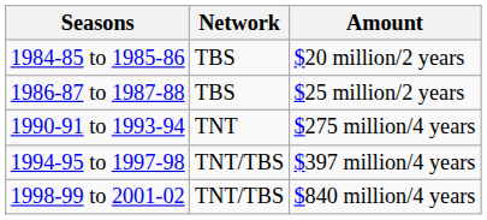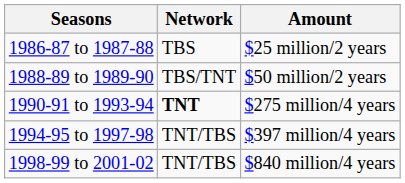- row: 1984-85 to 1985-86 | TBS | $20 million/2 years
+ row: 1988-89 to 1989-90 | TBS/TNT | $50 million/2 years
1990-91 to 1993-94 | Network: normal -> bold
